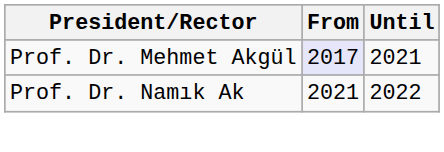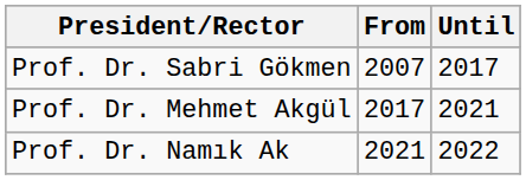+ row: Prof. Dr. Sabri Gökmen | 2007 | 2017
Prof. Dr. Mehmet Akgül | From: lavender background -> no background
